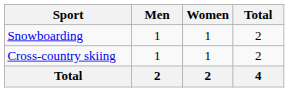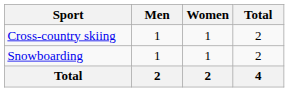rows swapped: Cross-country skiing <-> Snowboarding
